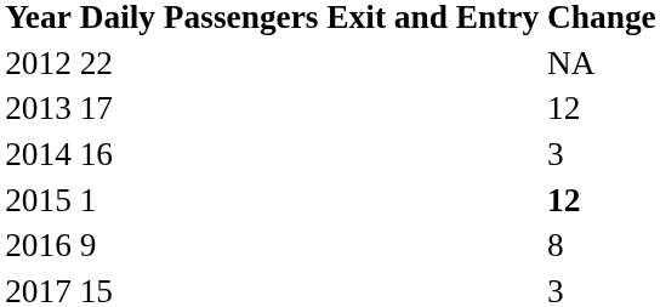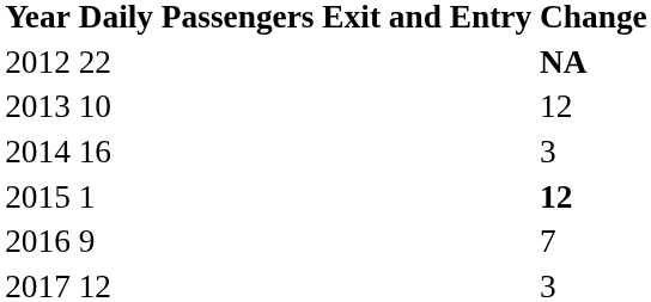2012 | Change: normal -> bold
2013 | Daily Passengers Exit and Entry: 17 -> 10
2016 | Change: 8 -> 7
2017 | Daily Passengers Exit and Entry: 15 -> 12
